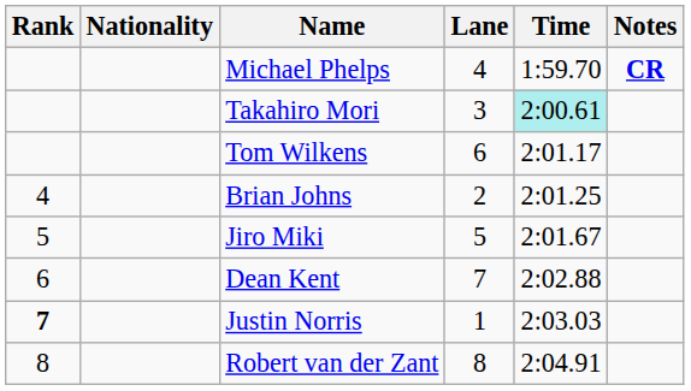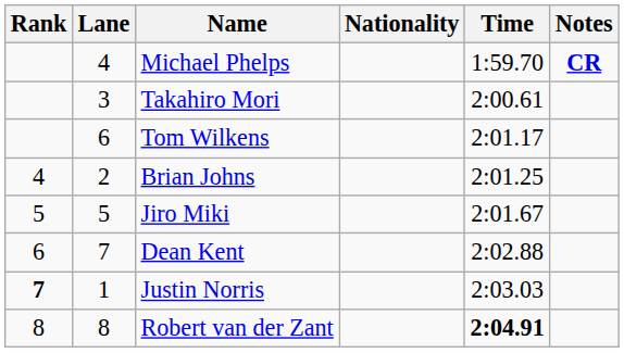columns swapped: Lane <-> Nationality
Takahiro Mori | Time: paleturquoise background -> no background
Robert van der Zant | Time: normal -> bold
